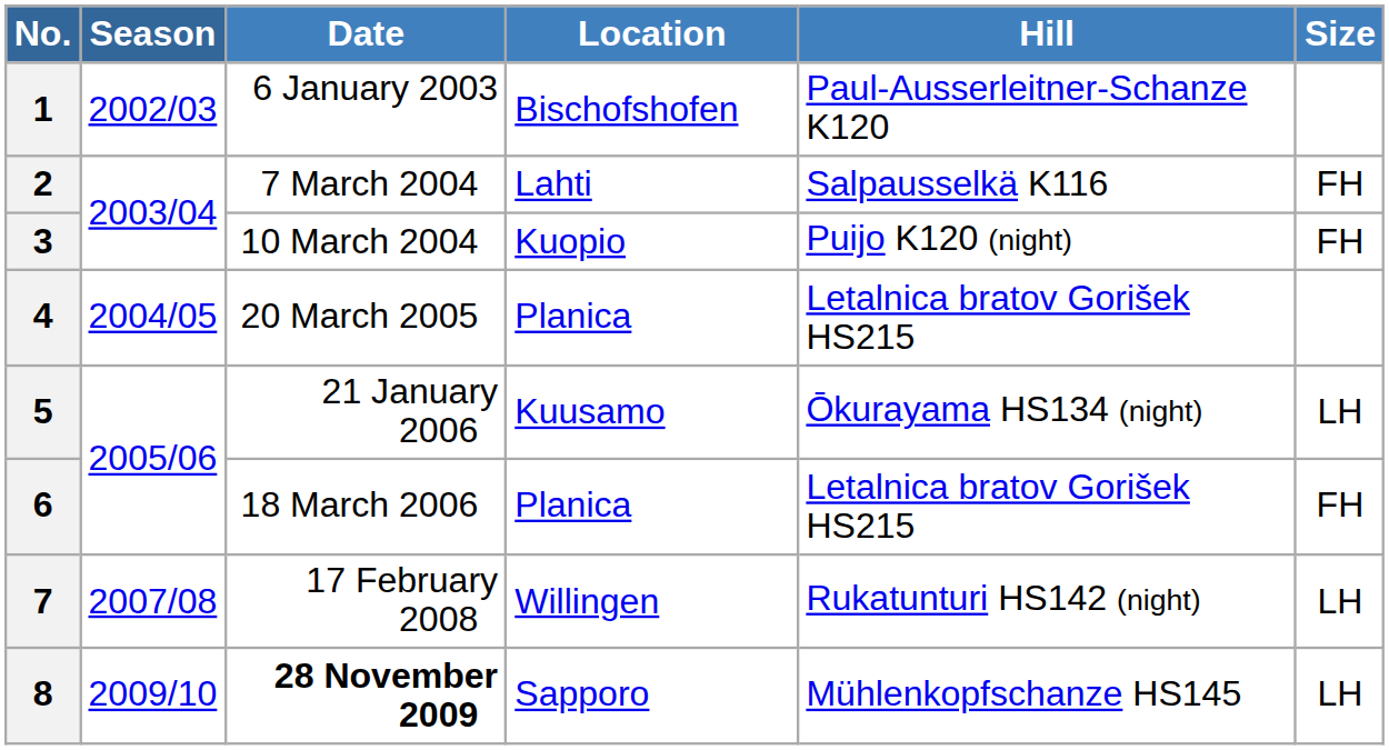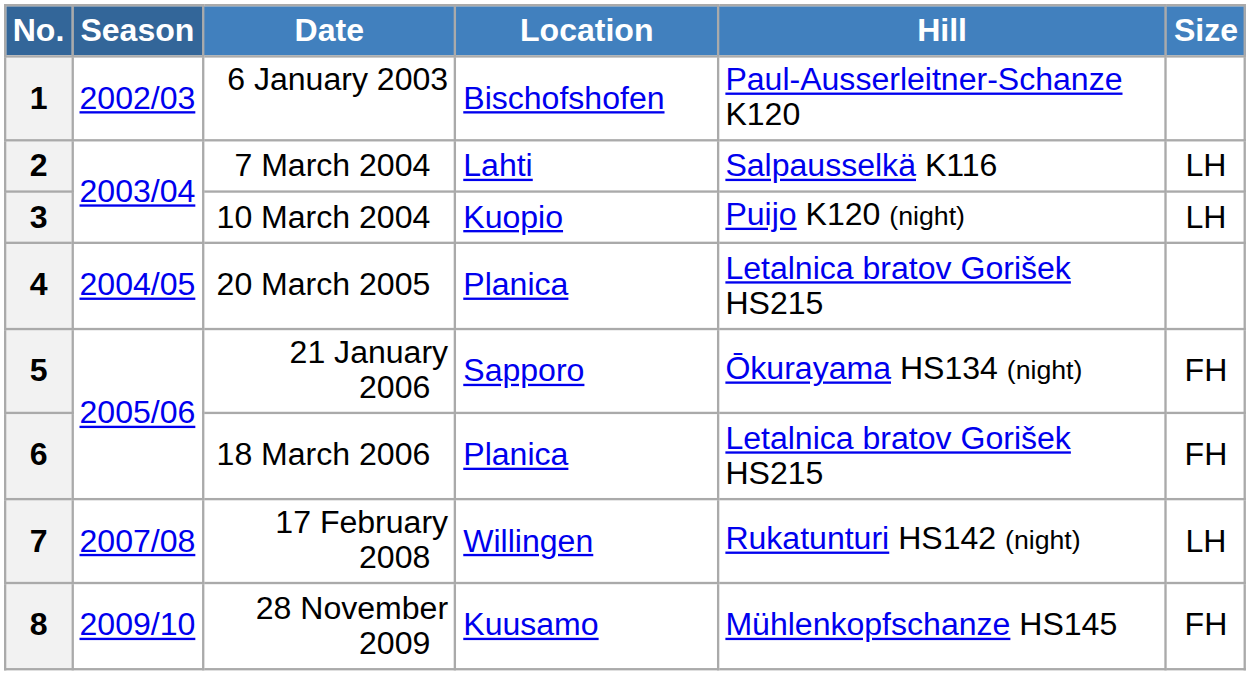2 | Size: FH -> LH
3 | Size: FH -> LH
5 | Location: Kuusamo -> Sapporo
5 | Size: LH -> FH
8 | Date: bold -> normal
8 | Location: Sapporo -> Kuusamo
8 | Size: LH -> FH
